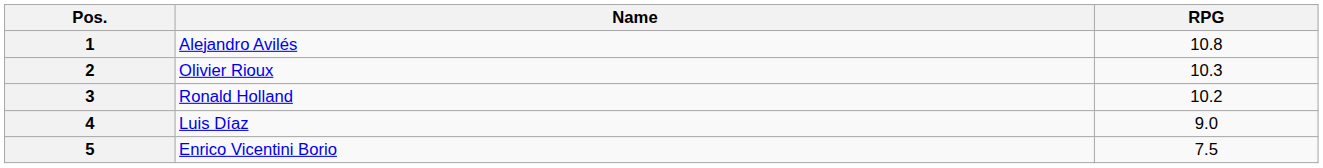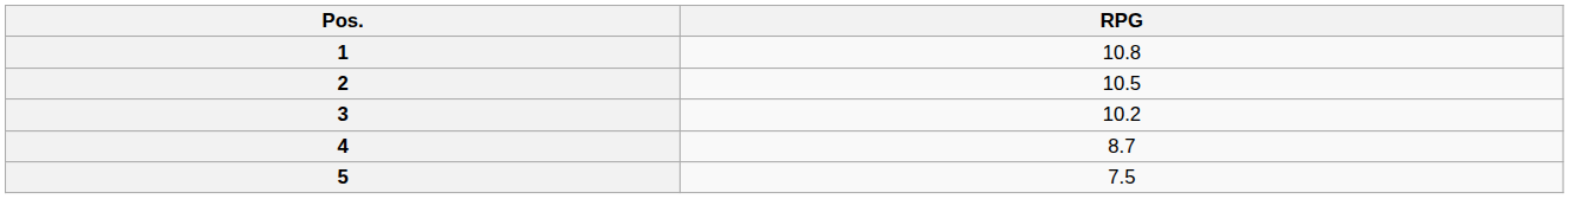- column: Name | Alejandro Avilés | Olivier Rioux | Ronald Holland | Luis Díaz | Enrico Vicentini Borio
2 | RPG: 10.3 -> 10.5
4 | RPG: 9.0 -> 8.7
